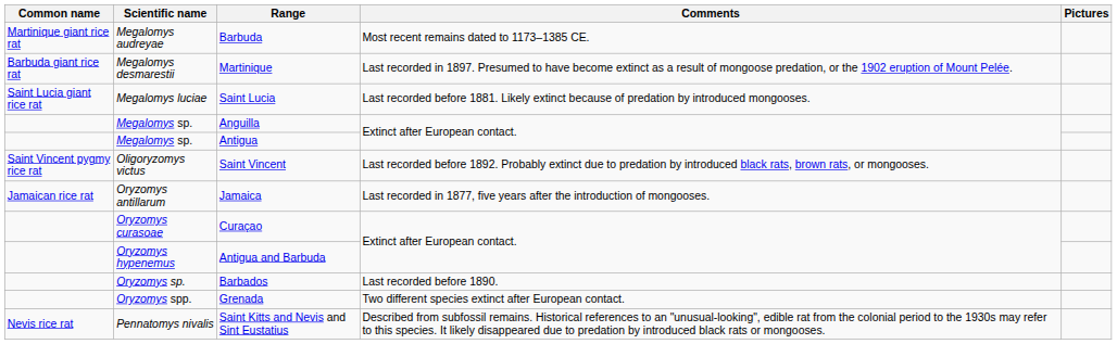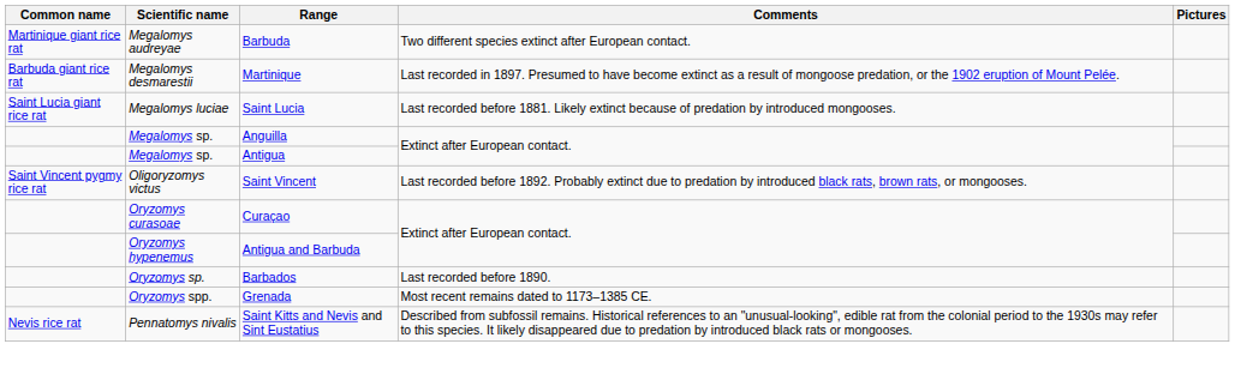Barbuda | Comments: Most recent remains dated to 1173–1385 CE. -> Two different species extinct after European contact.
- row: Jamaican rice rat | Oryzomys antillarum | Jamaica | Last recorded in 1877, five years after the introduction of mongooses.
Grenada | Comments: Two different species extinct after European contact. -> Most recent remains dated to 1173–1385 CE.
